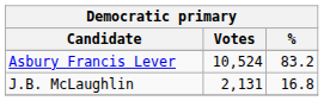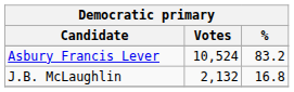J.B. McLaughlin | Votes: 2,131 -> 2,132
